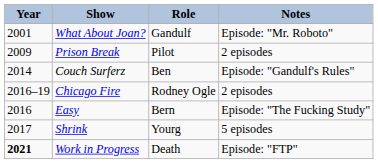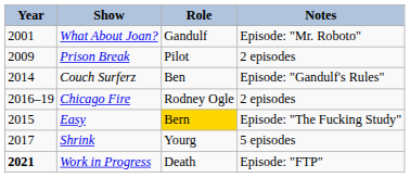Easy | Year: 2016 -> 2015
Easy | Role: no background -> gold background
